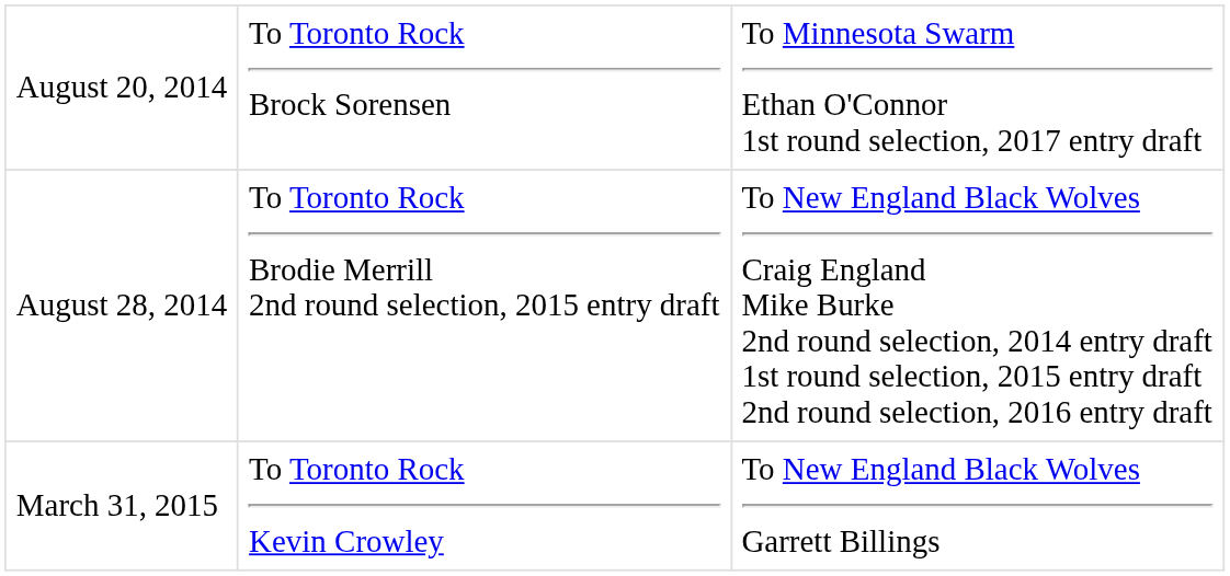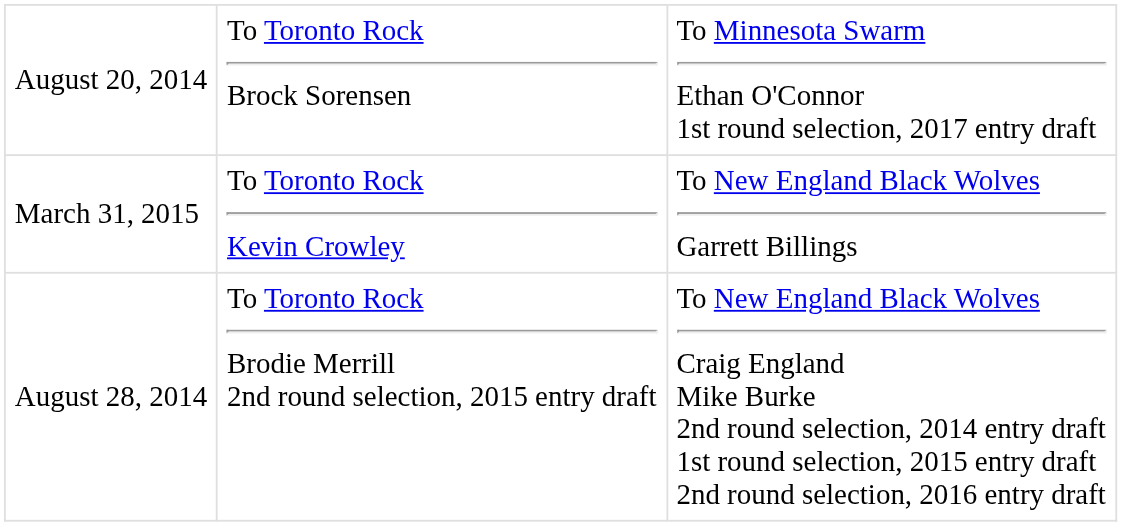rows swapped: August 28, 2014 <-> March 31, 2015
